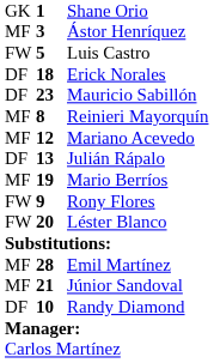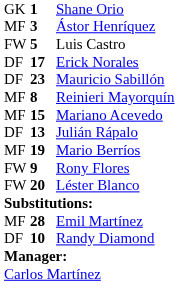Erick Norales | column 2: 18 -> 17
Mariano Acevedo | column 2: 12 -> 15
- row: MF | 21 | Júnior Sandoval
